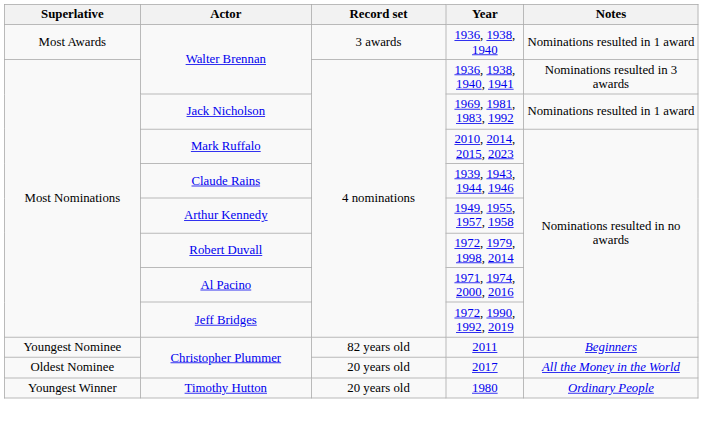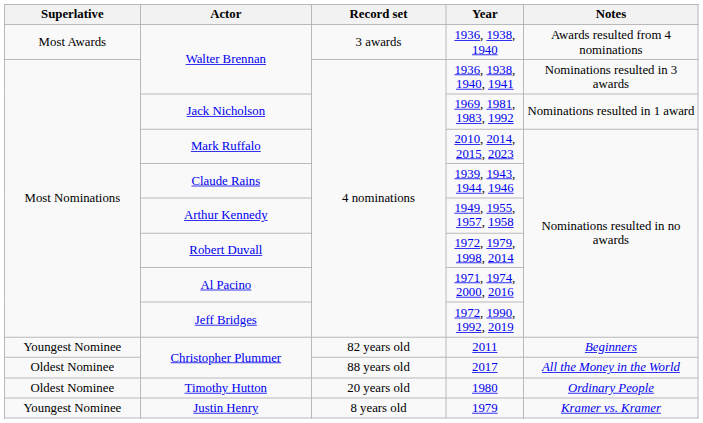1936, 1938, 1940 | Notes: Nominations resulted in 1 award -> Awards resulted from 4 nominations
2017 | Record set: 20 years old -> 88 years old
1980 | Superlative: Youngest Winner -> Oldest Nominee
+ row: Youngest Nominee | Justin Henry | 8 years old | 1979 | Kramer vs. Kramer
